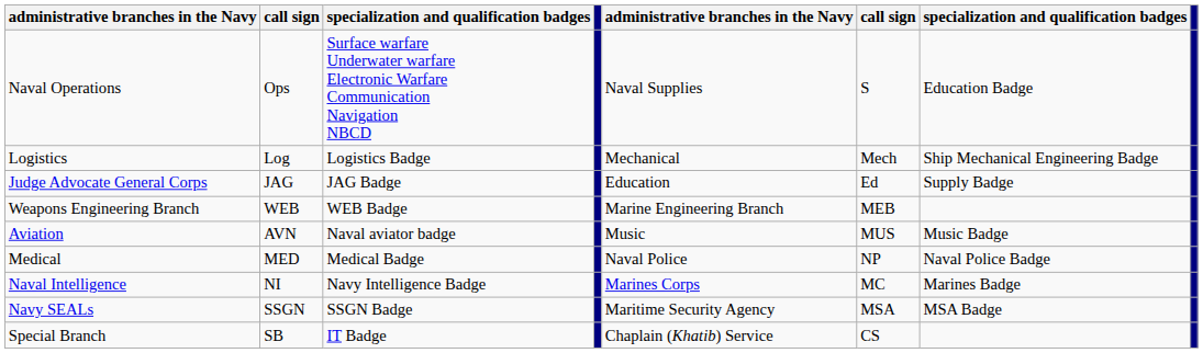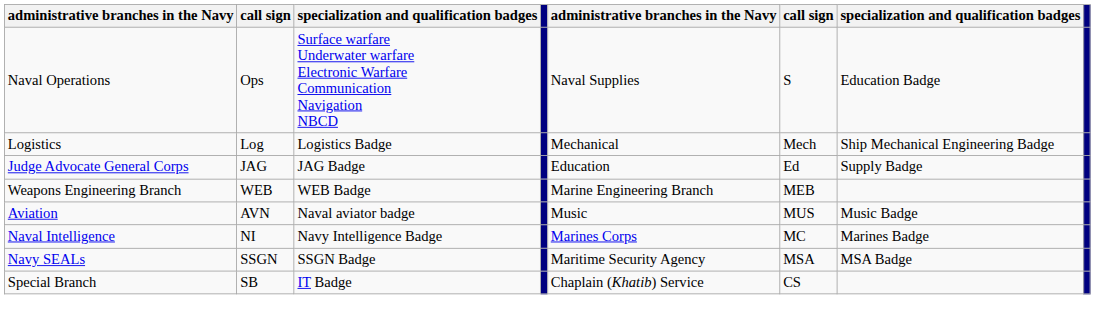- row: Medical | MED | Medical Badge | Naval Police | NP | Naval Police Badge
